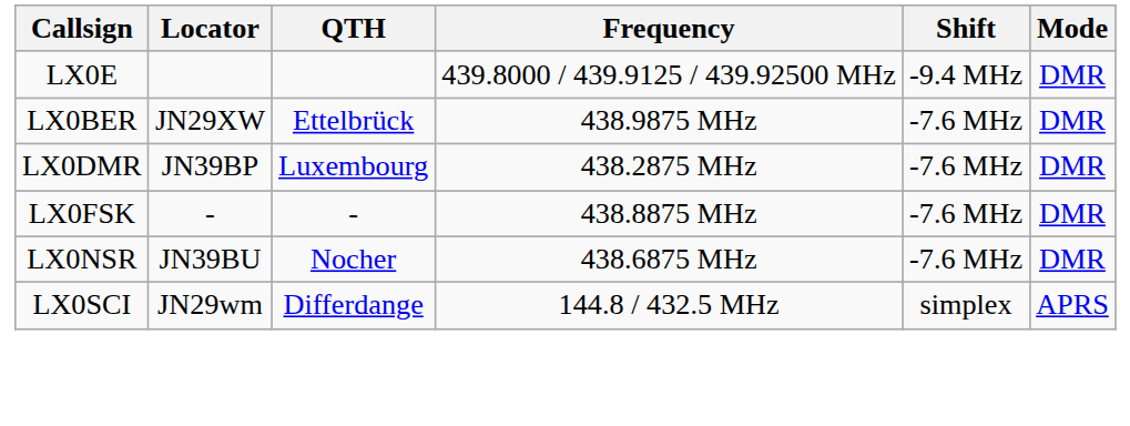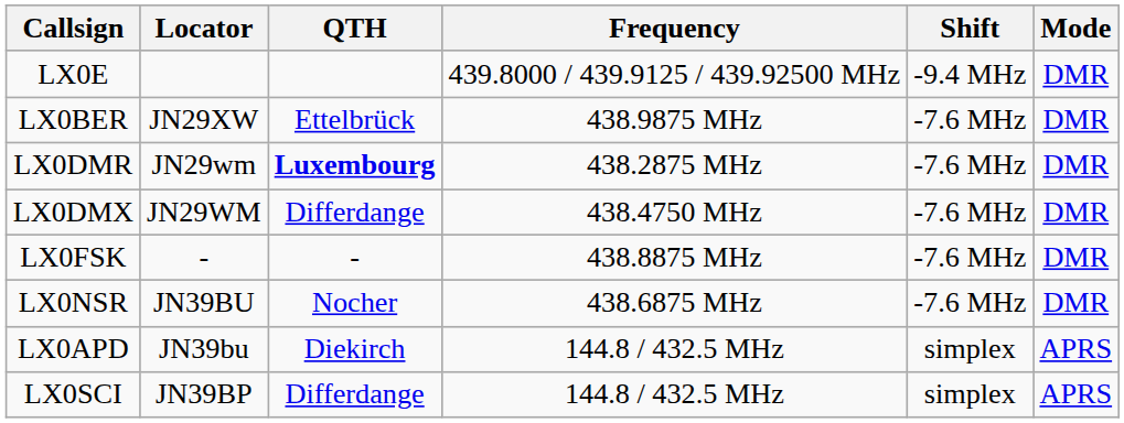LX0DMR | Locator: JN39BP -> JN29wm
LX0DMR | QTH: normal -> bold
+ row: LX0DMX | JN29WM | Differdange | 438.4750 MHz | -7.6 MHz | DMR
+ row: LX0APD | JN39bu | Diekirch | 144.8 / 432.5 MHz | simplex | APRS
LX0SCI | Locator: JN29wm -> JN39BP
